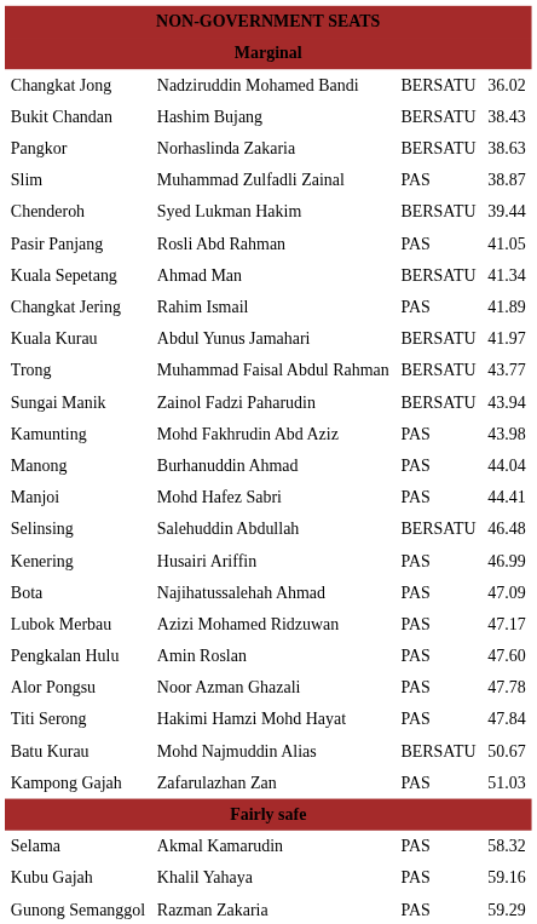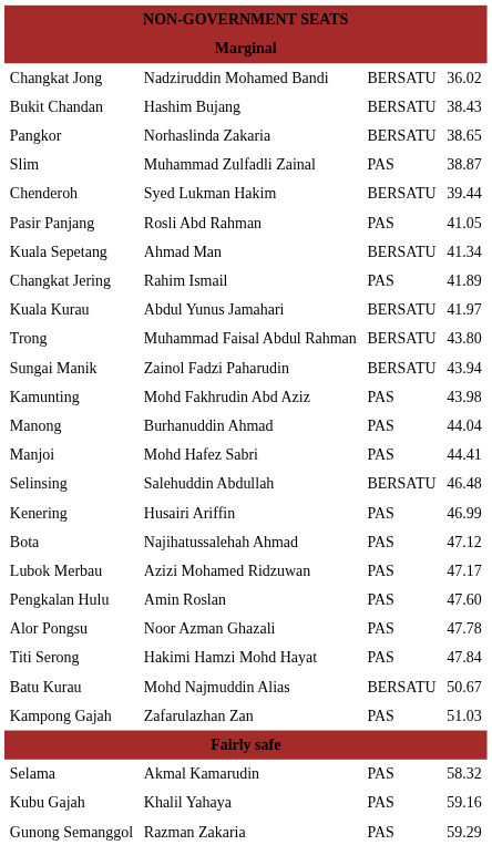Pangkor | column 4: 38.63 -> 38.65
Trong | column 4: 43.77 -> 43.80
Bota | column 4: 47.09 -> 47.12
